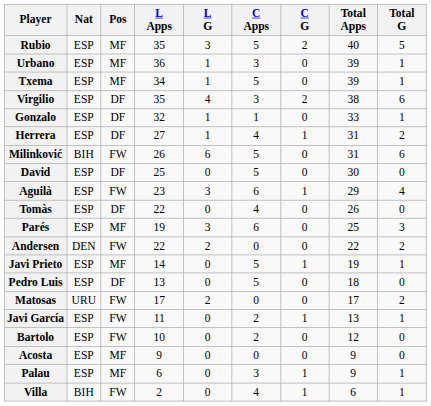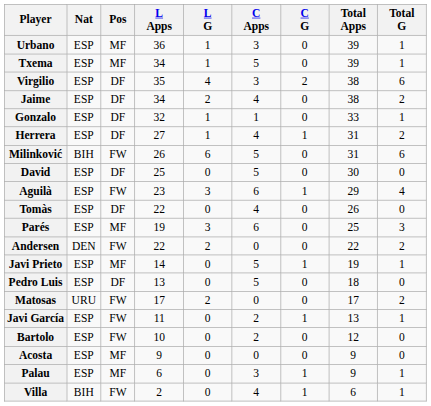- row: Rubio | ESP | MF | 35 | 3 | 5 | 2 | 40 | 5
+ row: Jaime | ESP | DF | 34 | 2 | 4 | 0 | 38 | 2
